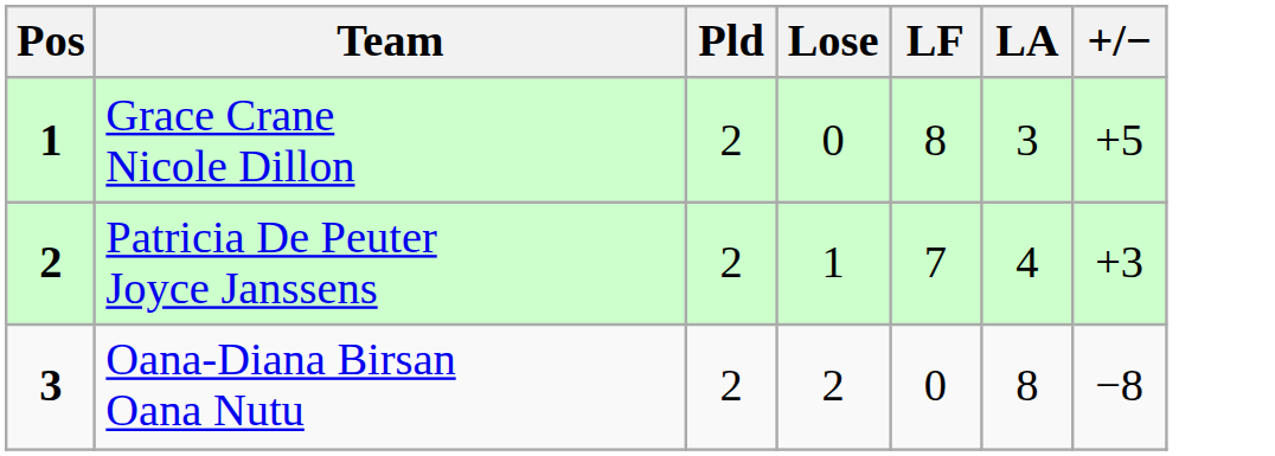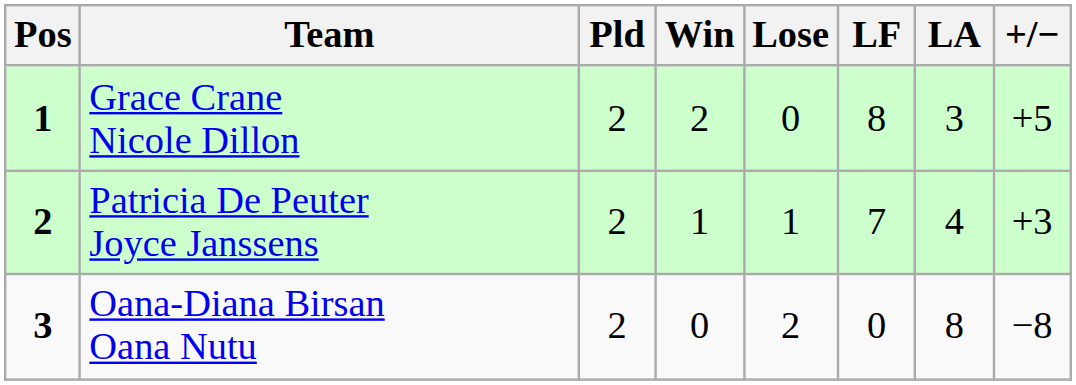+ column: Win | 2 | 1 | 0
